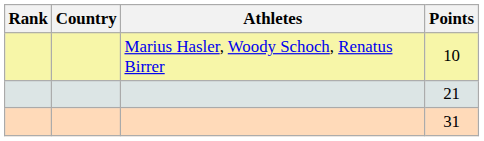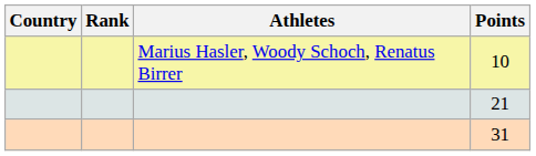columns swapped: Rank <-> Country
